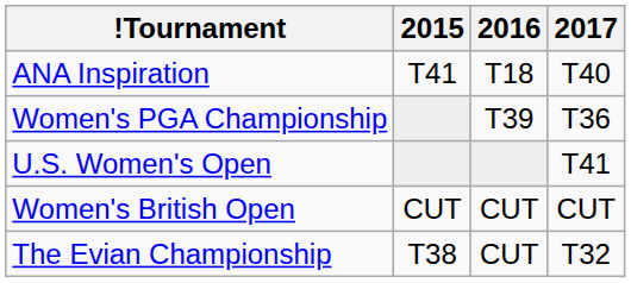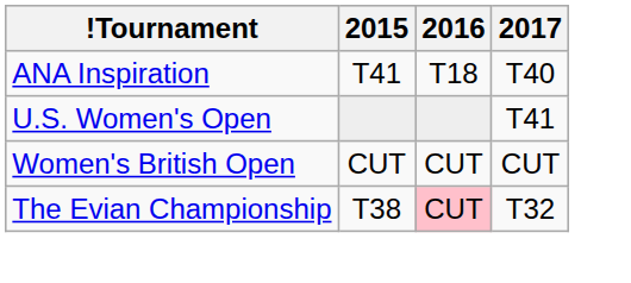- row: Women's PGA Championship | T39 | T36
The Evian Championship | 2016: no background -> pink background
